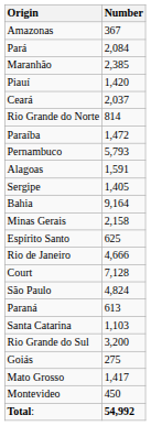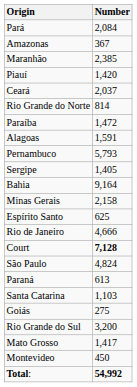rows swapped: Amazonas <-> Pará
rows swapped: Pernambuco <-> Alagoas
Court | Number: normal -> bold
rows swapped: Rio Grande do Sul <-> Goiás
